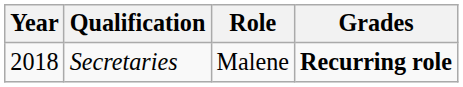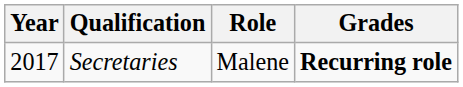Secretaries | Year: 2018 -> 2017
